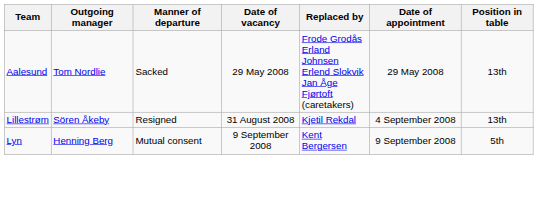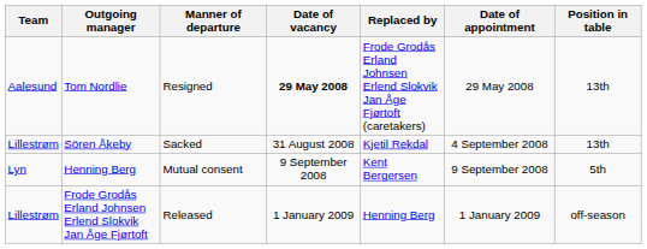Tom Nordlie | Manner of departure: Sacked -> Resigned
Tom Nordlie | Date of vacancy: normal -> bold
Sören Åkeby | Manner of departure: Resigned -> Sacked
+ row: Lillestrøm | Frode Grodås Erland Johnsen Erlend Slokvik Jan Åge Fjørtoft | Released | 1 January 2009 | Henning Berg | 1 January 2009 | off-season
